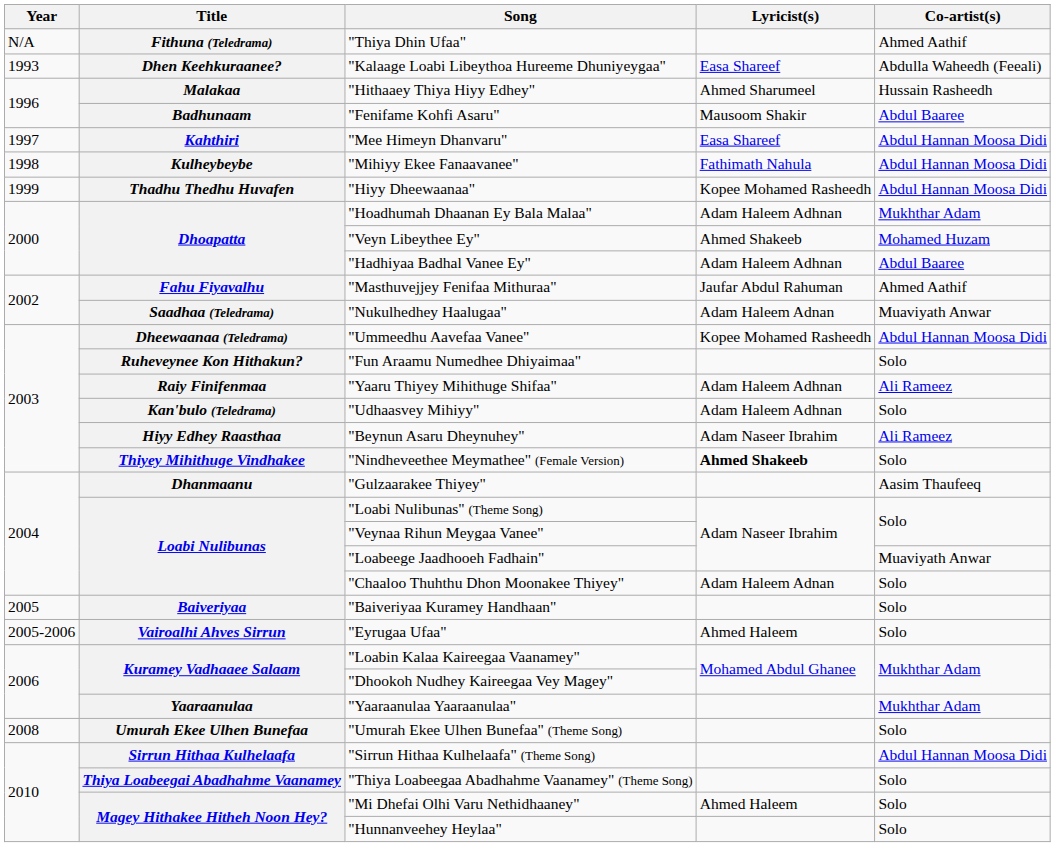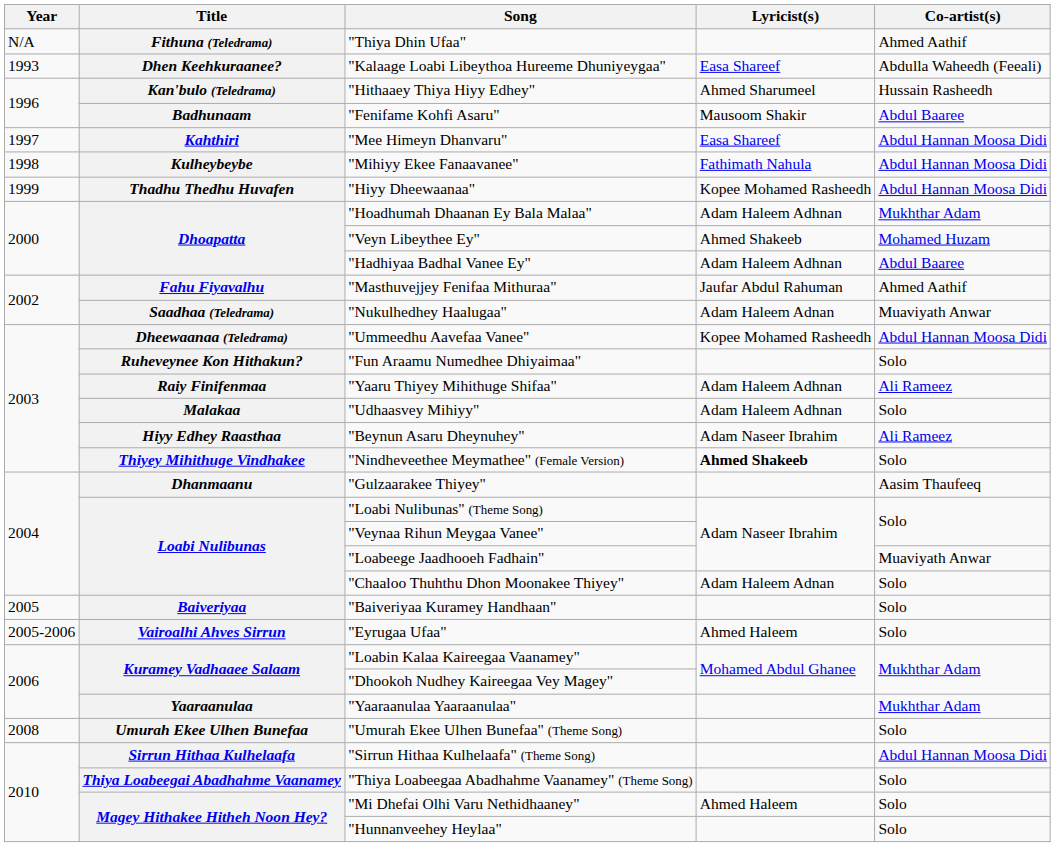"Hithaaey Thiya Hiyy Edhey" | Title: Malakaa -> Kan'bulo (Teledrama)
"Udhaasvey Mihiyy" | Title: Kan'bulo (Teledrama) -> Malakaa
